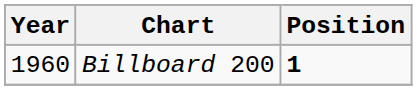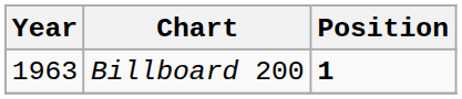Billboard 200 | Year: 1960 -> 1963
